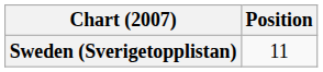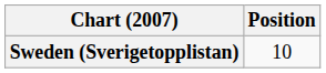Sweden (Sverigetopplistan) | Position: 11 -> 10
